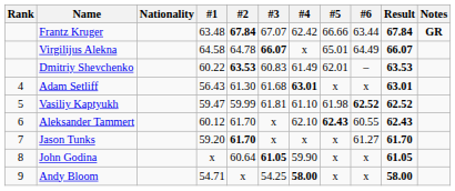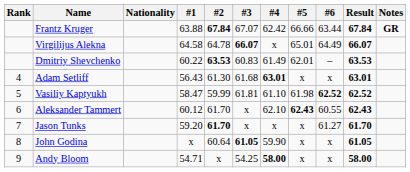Frantz Kruger | #1: 63.48 -> 63.88
Vasiliy Kaptyukh | #1: 59.47 -> 58.47
